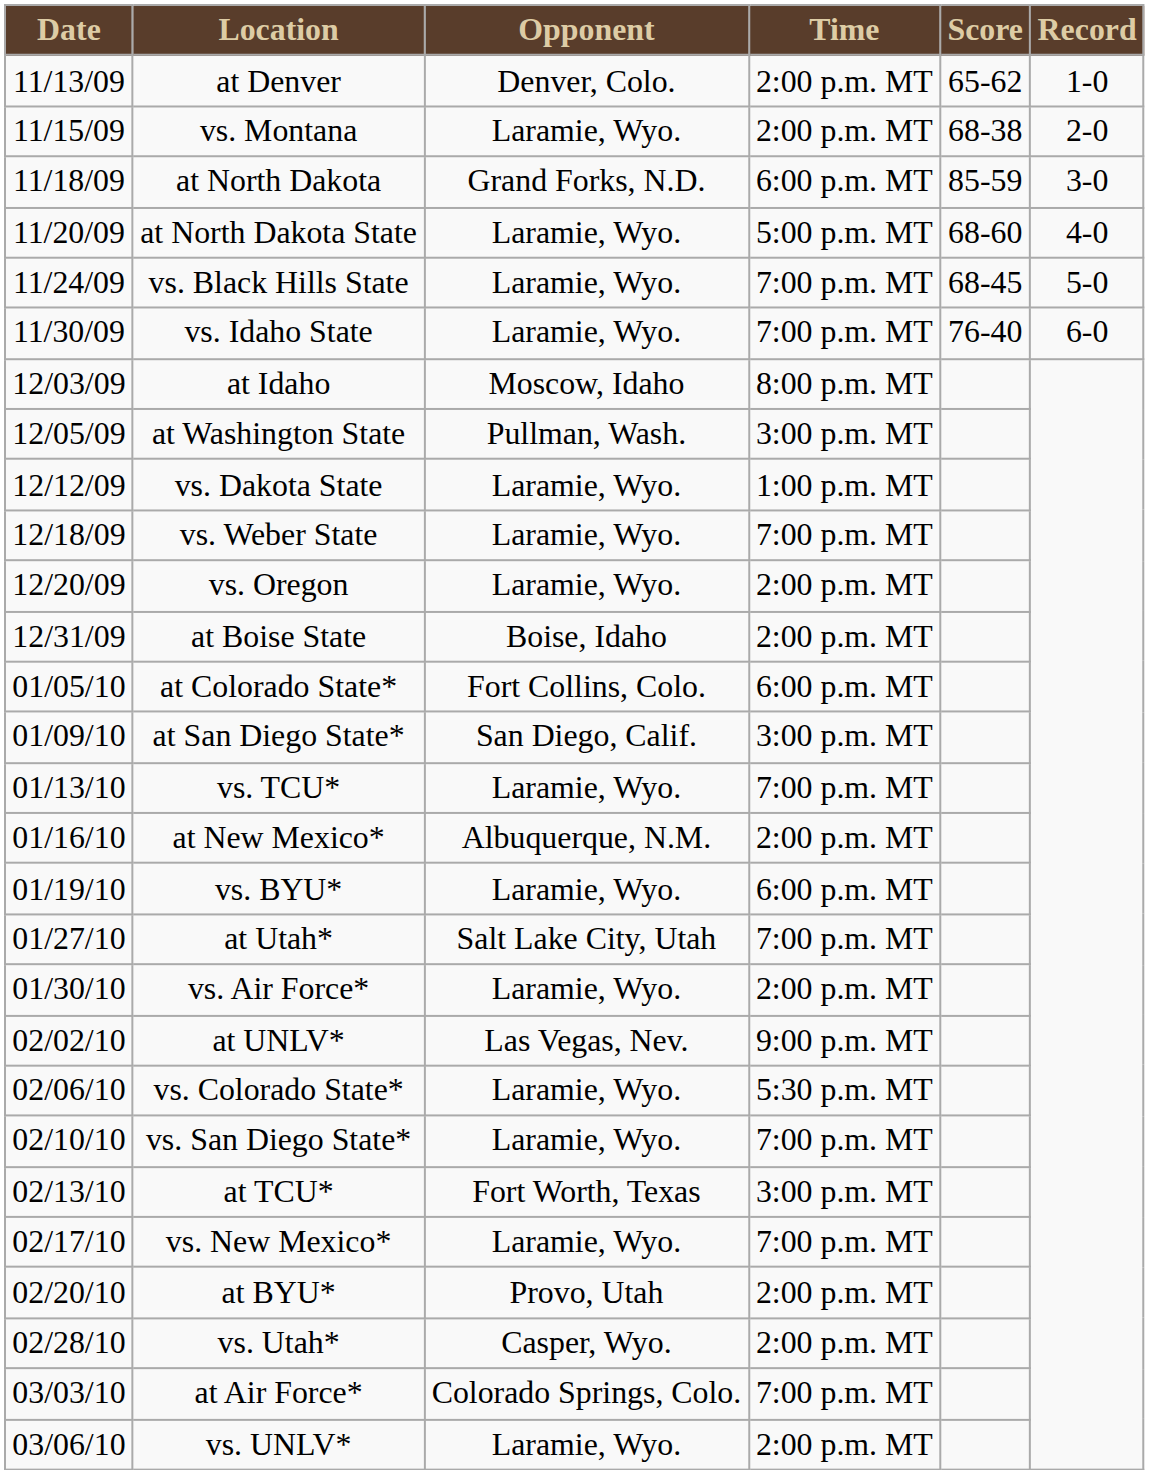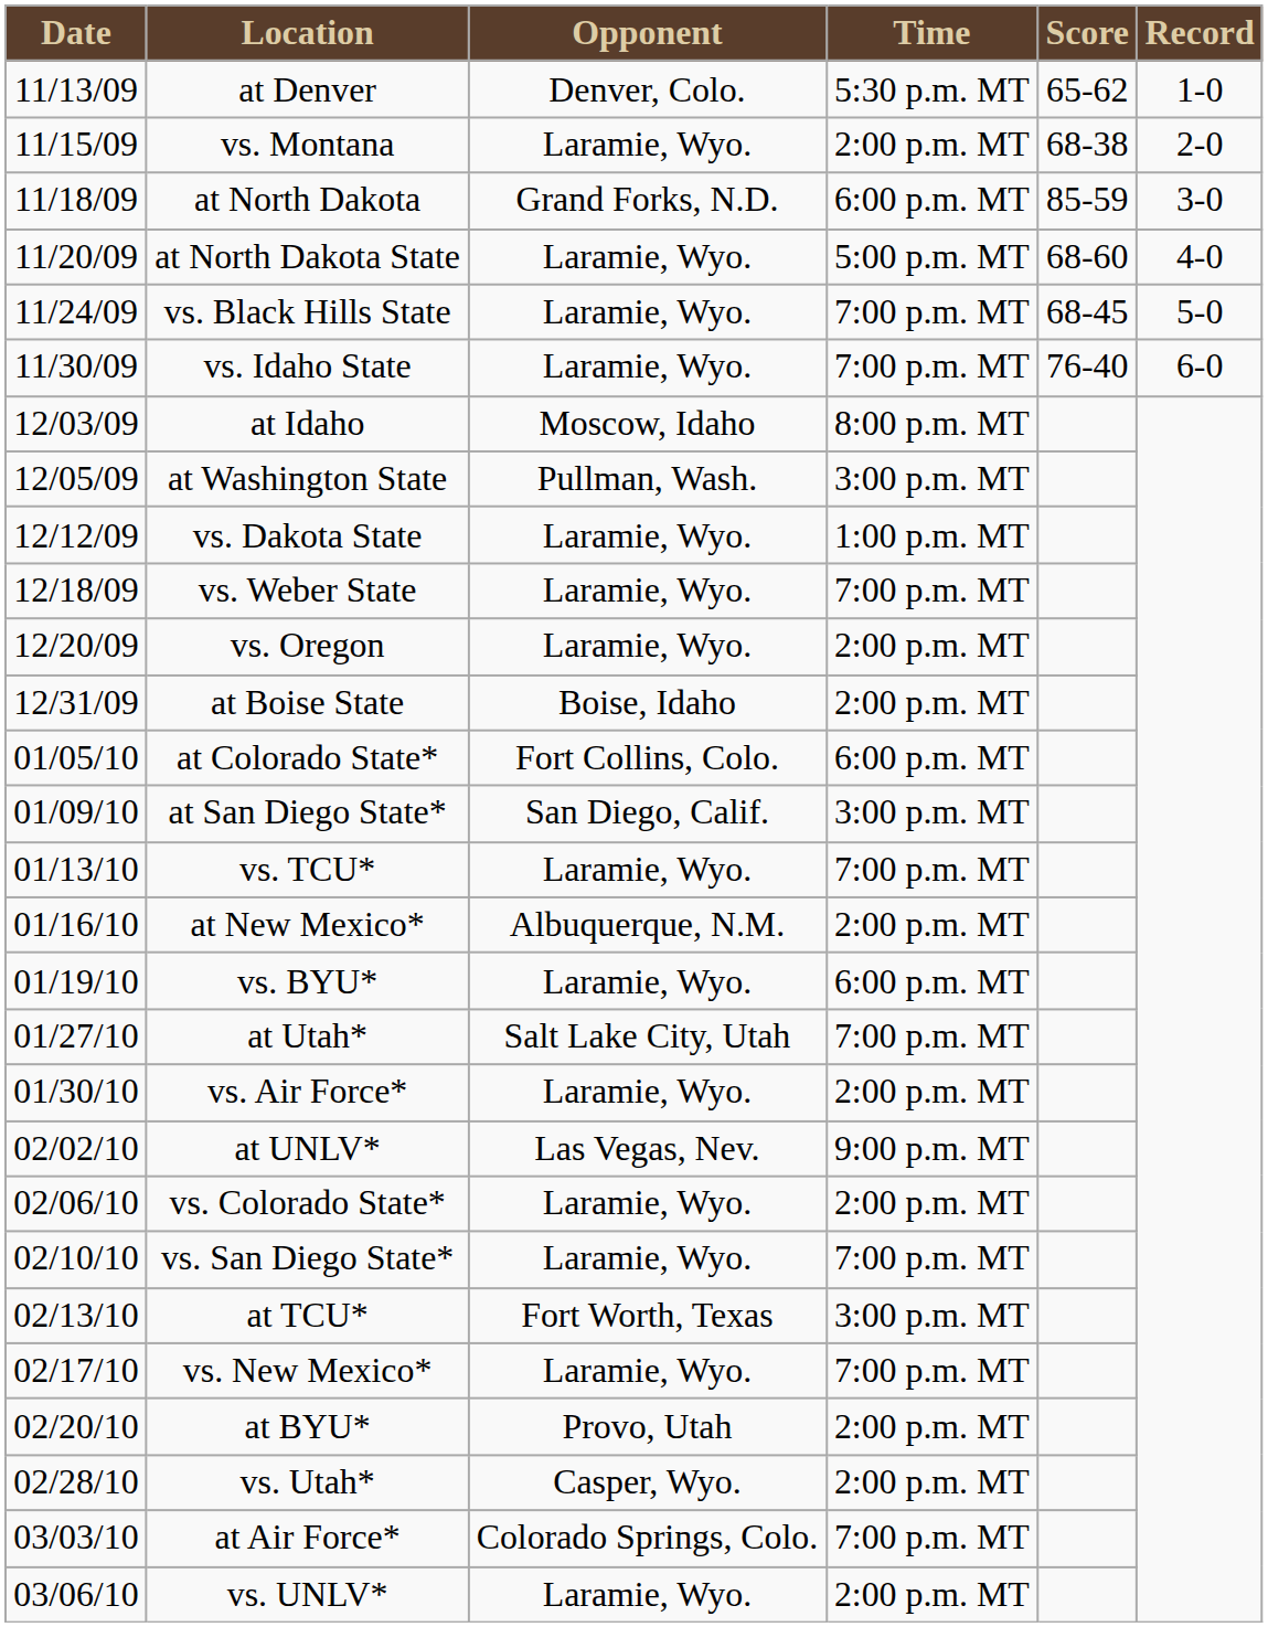at Denver | Time: 2:00 p.m. MT -> 5:30 p.m. MT
vs. Colorado State* | Time: 5:30 p.m. MT -> 2:00 p.m. MT
